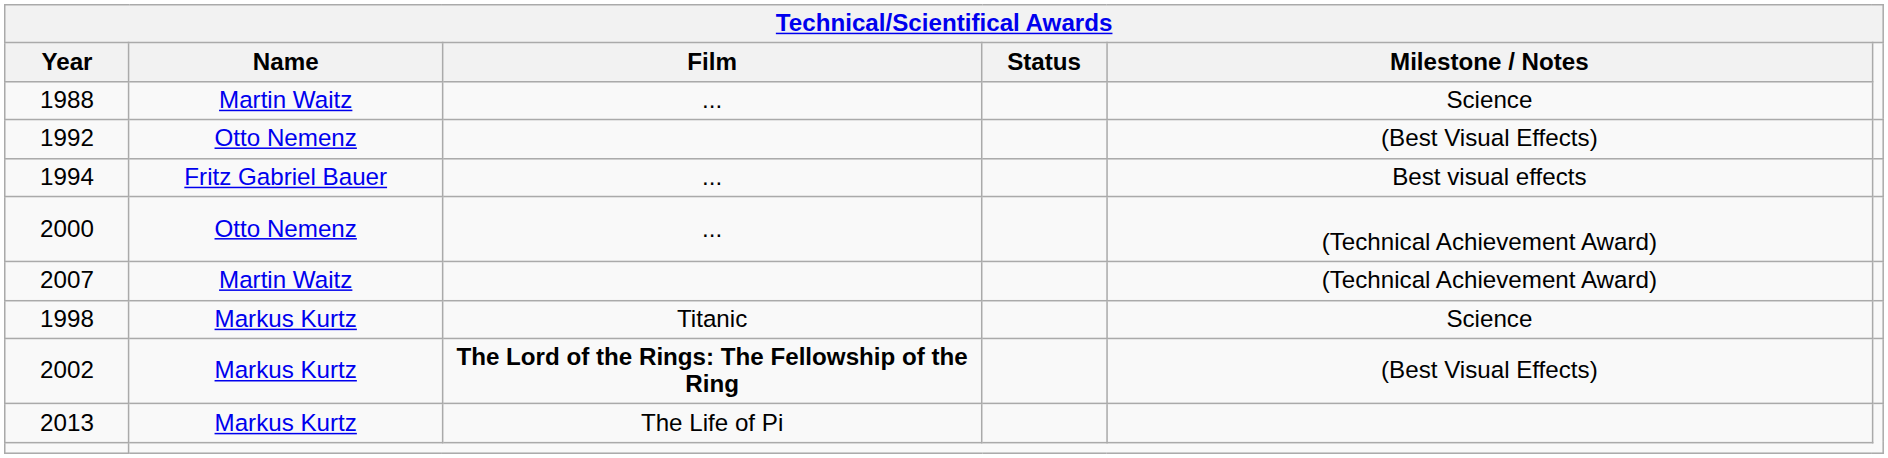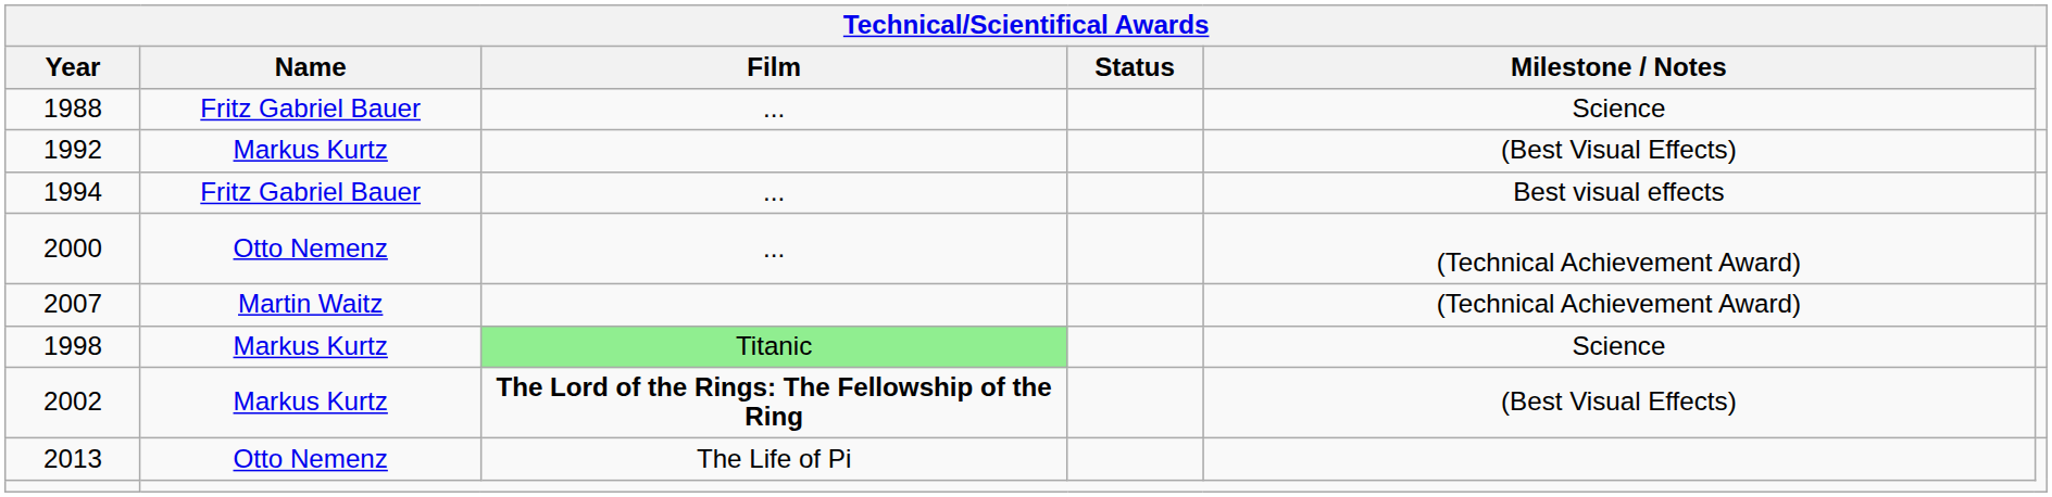1988 | Name: Martin Waitz -> Fritz Gabriel Bauer
1992 | Name: Otto Nemenz -> Markus Kurtz
1998 | Film: no background -> lightgreen background
2013 | Name: Markus Kurtz -> Otto Nemenz
